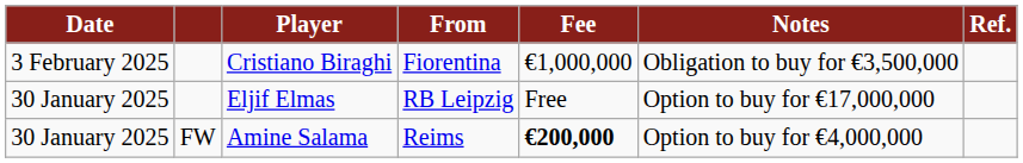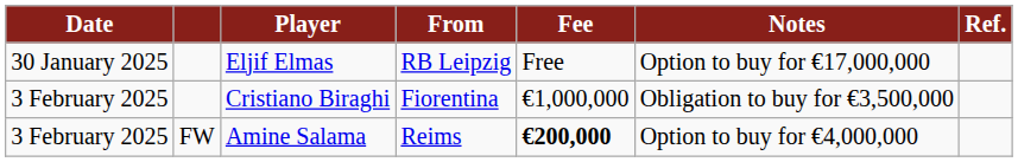rows swapped: Eljif Elmas <-> Cristiano Biraghi
Amine Salama | Date: 30 January 2025 -> 3 February 2025
